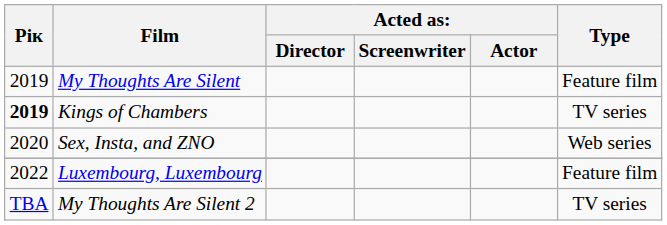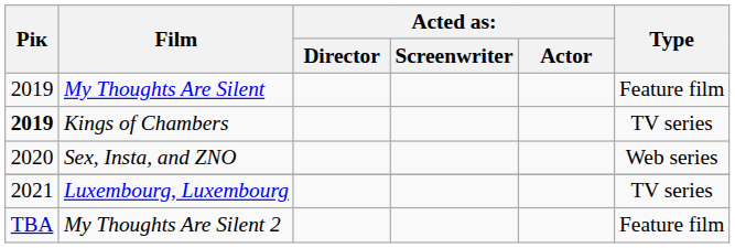Luxembourg, Luxembourg | Рік: 2022 -> 2021
Luxembourg, Luxembourg | Type: Feature film -> TV series
My Thoughts Are Silent 2 | Type: TV series -> Feature film
